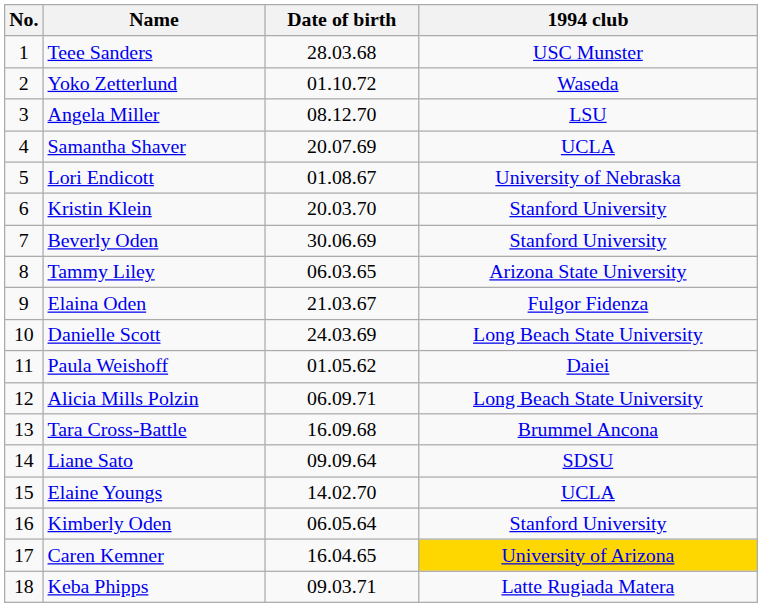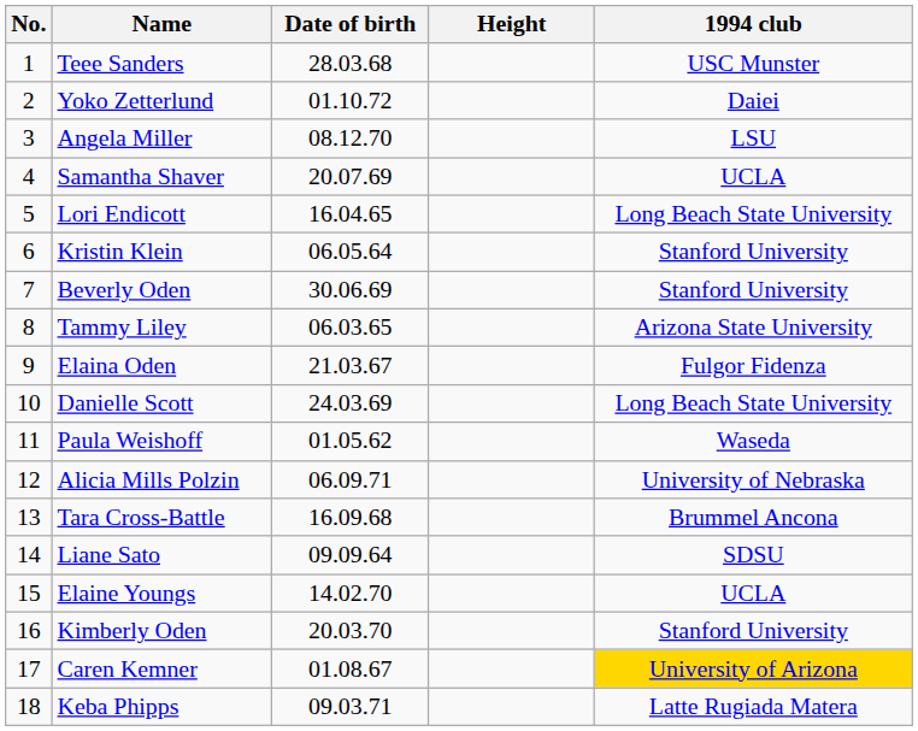+ column: Height
Yoko Zetterlund | 1994 club: Waseda -> Daiei
Lori Endicott | Date of birth: 01.08.67 -> 16.04.65
Lori Endicott | 1994 club: University of Nebraska -> Long Beach State University
Kristin Klein | Date of birth: 20.03.70 -> 06.05.64
Paula Weishoff | 1994 club: Daiei -> Waseda
Alicia Mills Polzin | 1994 club: Long Beach State University -> University of Nebraska
Kimberly Oden | Date of birth: 06.05.64 -> 20.03.70
Caren Kemner | Date of birth: 16.04.65 -> 01.08.67
